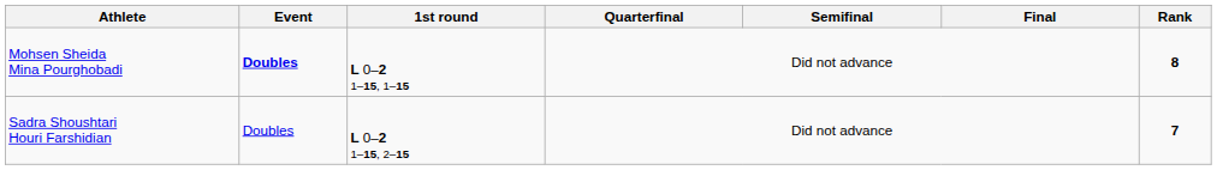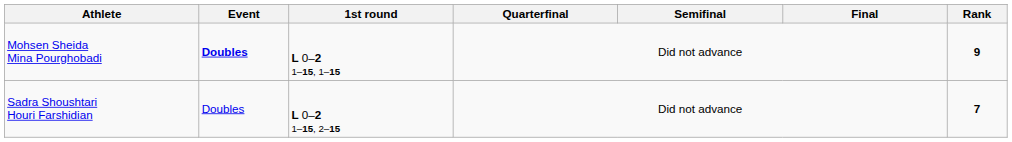Mohsen Sheida Mina Pourghobadi | Rank: 8 -> 9
